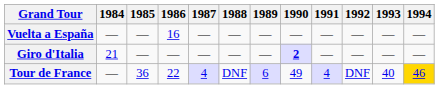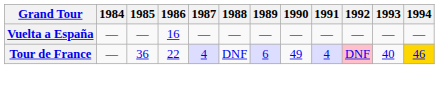- row: Giro d'Italia | 21 | — | — | — | — | — | 2 | — | — | — | —
Tour de France | 1992: no background -> pink background
